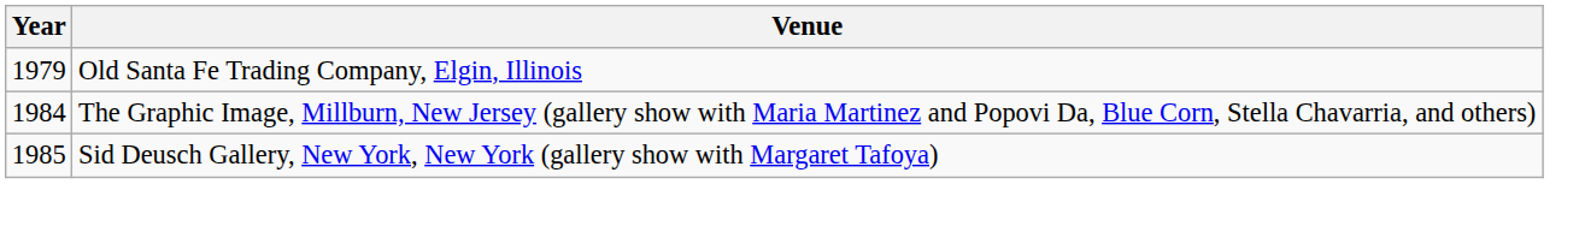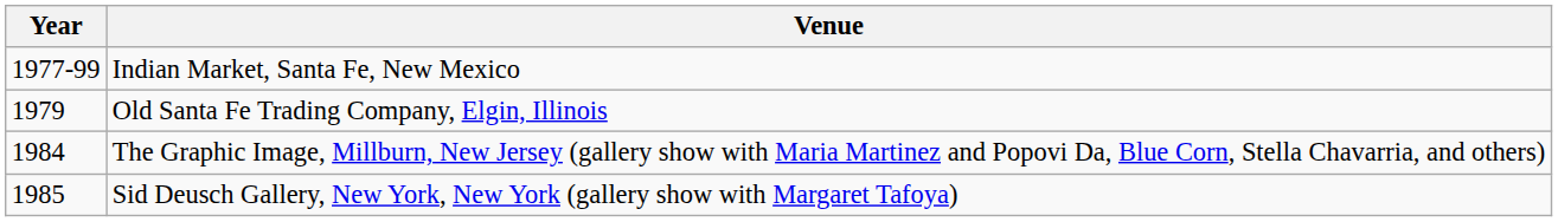+ row: 1977-99 | Indian Market, Santa Fe, New Mexico
